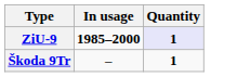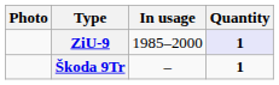+ column: Photo
ZiU-9 | In usage: bold -> normal
